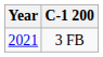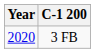3 FB | Year: 2021 -> 2020
